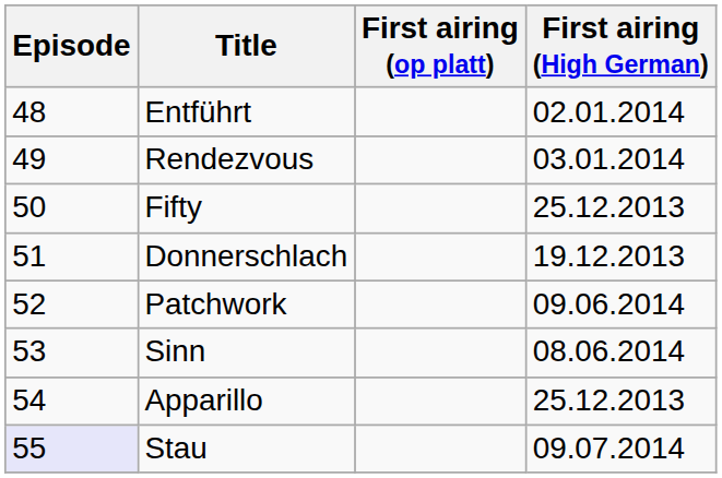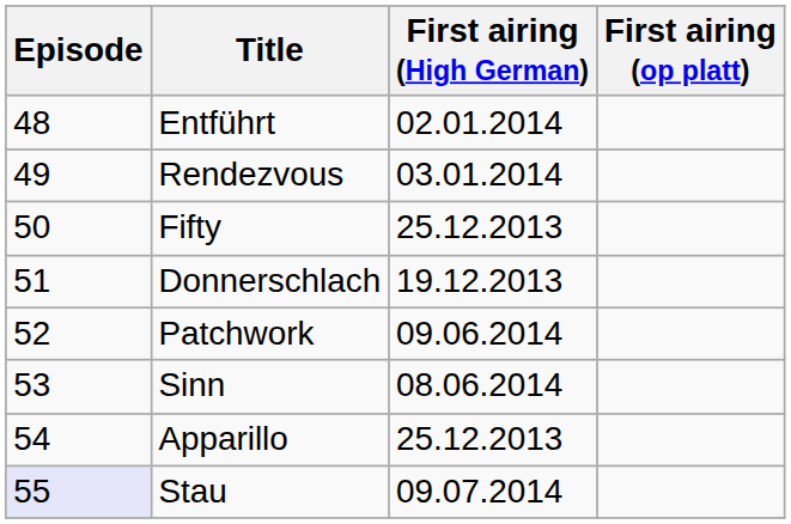columns swapped: First airing (High German) <-> First airing (op platt)
